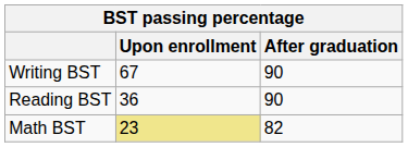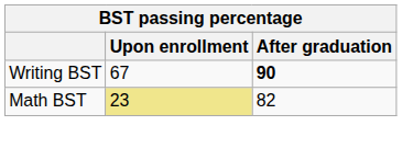Writing BST | After graduation: normal -> bold
- row: Reading BST | 36 | 90
